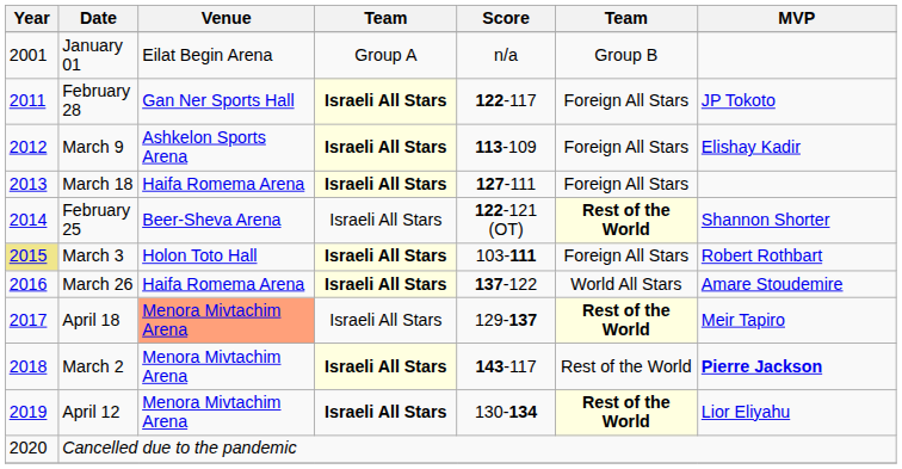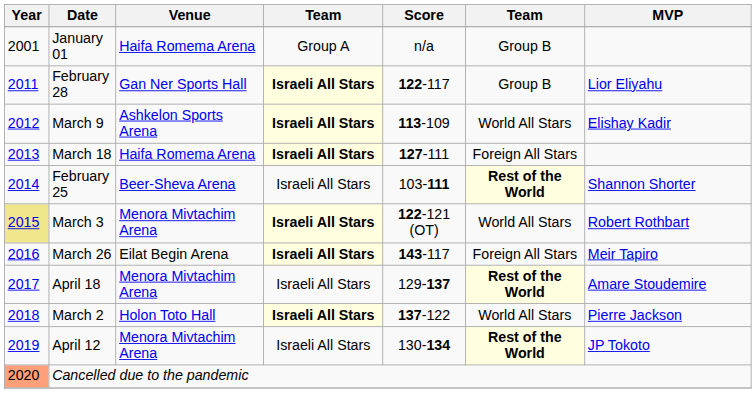January 01 | Venue: Eilat Begin Arena -> Haifa Romema Arena
February 28 | column 6: Foreign All Stars -> Group B
February 28 | MVP: JP Tokoto -> Lior Eliyahu
March 9 | column 6: Foreign All Stars -> World All Stars
February 25 | Score: 122-121 (OT) -> 103-111
March 3 | Venue: Holon Toto Hall -> Menora Mivtachim Arena
March 3 | Score: 103-111 -> 122-121 (OT)
March 3 | column 6: Foreign All Stars -> World All Stars
March 26 | Venue: Haifa Romema Arena -> Eilat Begin Arena
March 26 | Score: 137-122 -> 143-117
March 26 | column 6: World All Stars -> Foreign All Stars
March 26 | MVP: Amare Stoudemire -> Meir Tapiro
April 18 | Venue: lightsalmon background -> no background
April 18 | MVP: Meir Tapiro -> Amare Stoudemire
March 2 | Venue: Menora Mivtachim Arena -> Holon Toto Hall
March 2 | Score: 143-117 -> 137-122
March 2 | column 6: Rest of the World -> World All Stars
March 2 | MVP: bold -> normal
April 12 | column 4: bold -> normal
April 12 | MVP: Lior Eliyahu -> JP Tokoto
Cancelled due to the pandemic | Year: no background -> lightsalmon background
